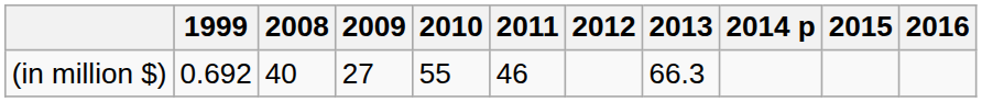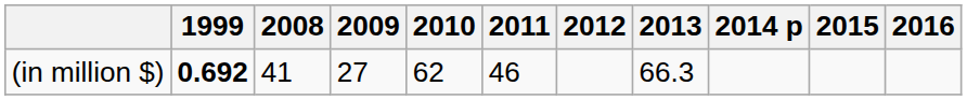(in million $) | 1999: normal -> bold
(in million $) | 2008: 40 -> 41
(in million $) | 2010: 55 -> 62
